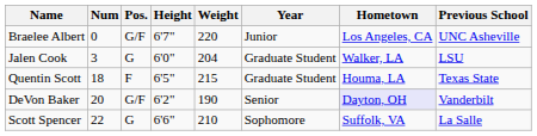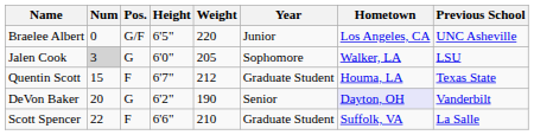Braelee Albert | Height: 6'7" -> 6'5"
Jalen Cook | Num: no background -> lightgrey background
Jalen Cook | Weight: 204 -> 205
Jalen Cook | Year: Graduate Student -> Sophomore
Quentin Scott | Num: 18 -> 15
Quentin Scott | Height: 6'5" -> 6'7"
Quentin Scott | Weight: 215 -> 212
DeVon Baker | Pos.: G/F -> G
Scott Spencer | Pos.: G -> F
Scott Spencer | Year: Sophomore -> Graduate Student
